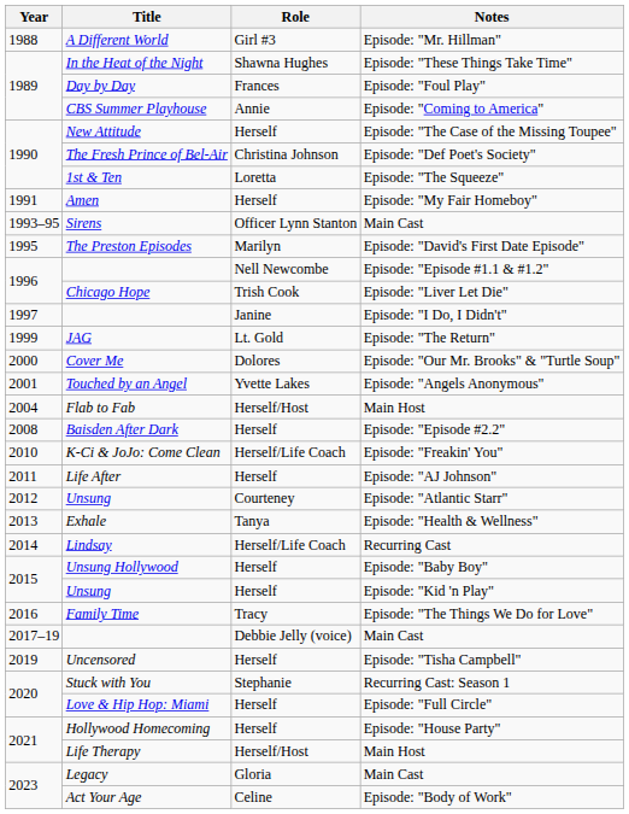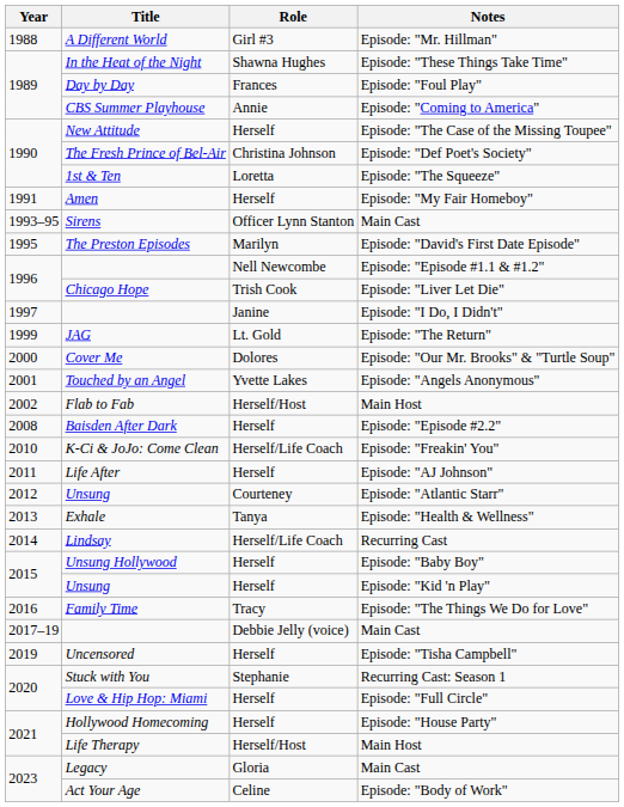Flab to Fab | Year: 2004 -> 2002
